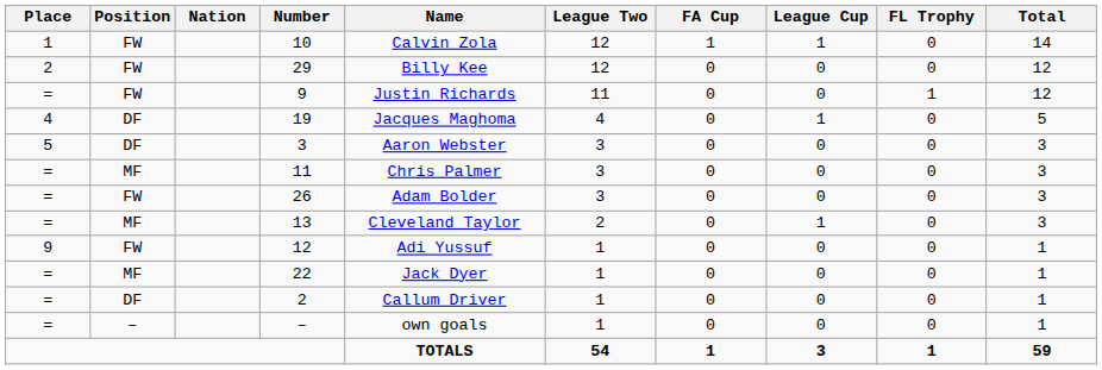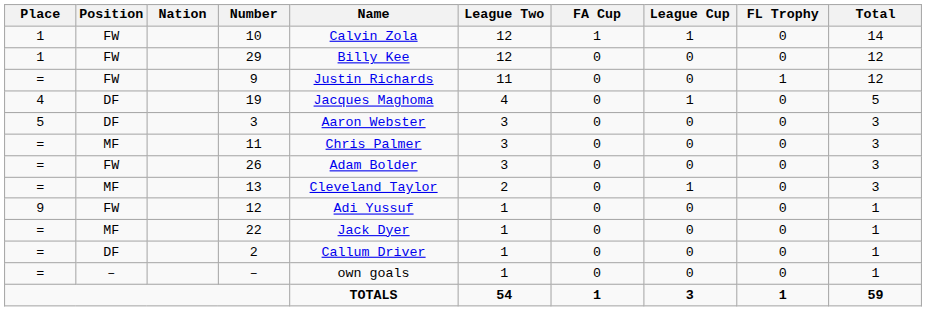29 | Place: 2 -> 1
